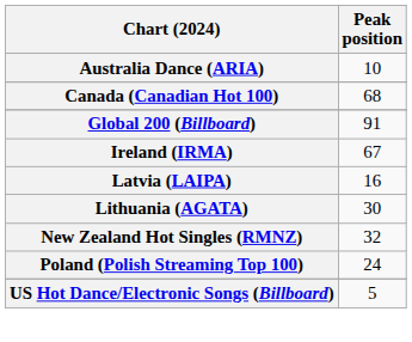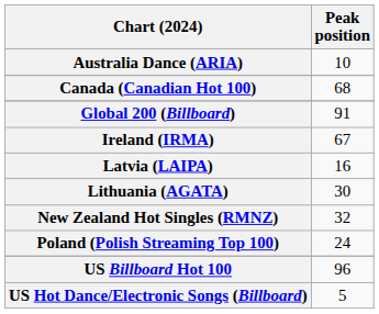+ row: US Billboard Hot 100 | 96
